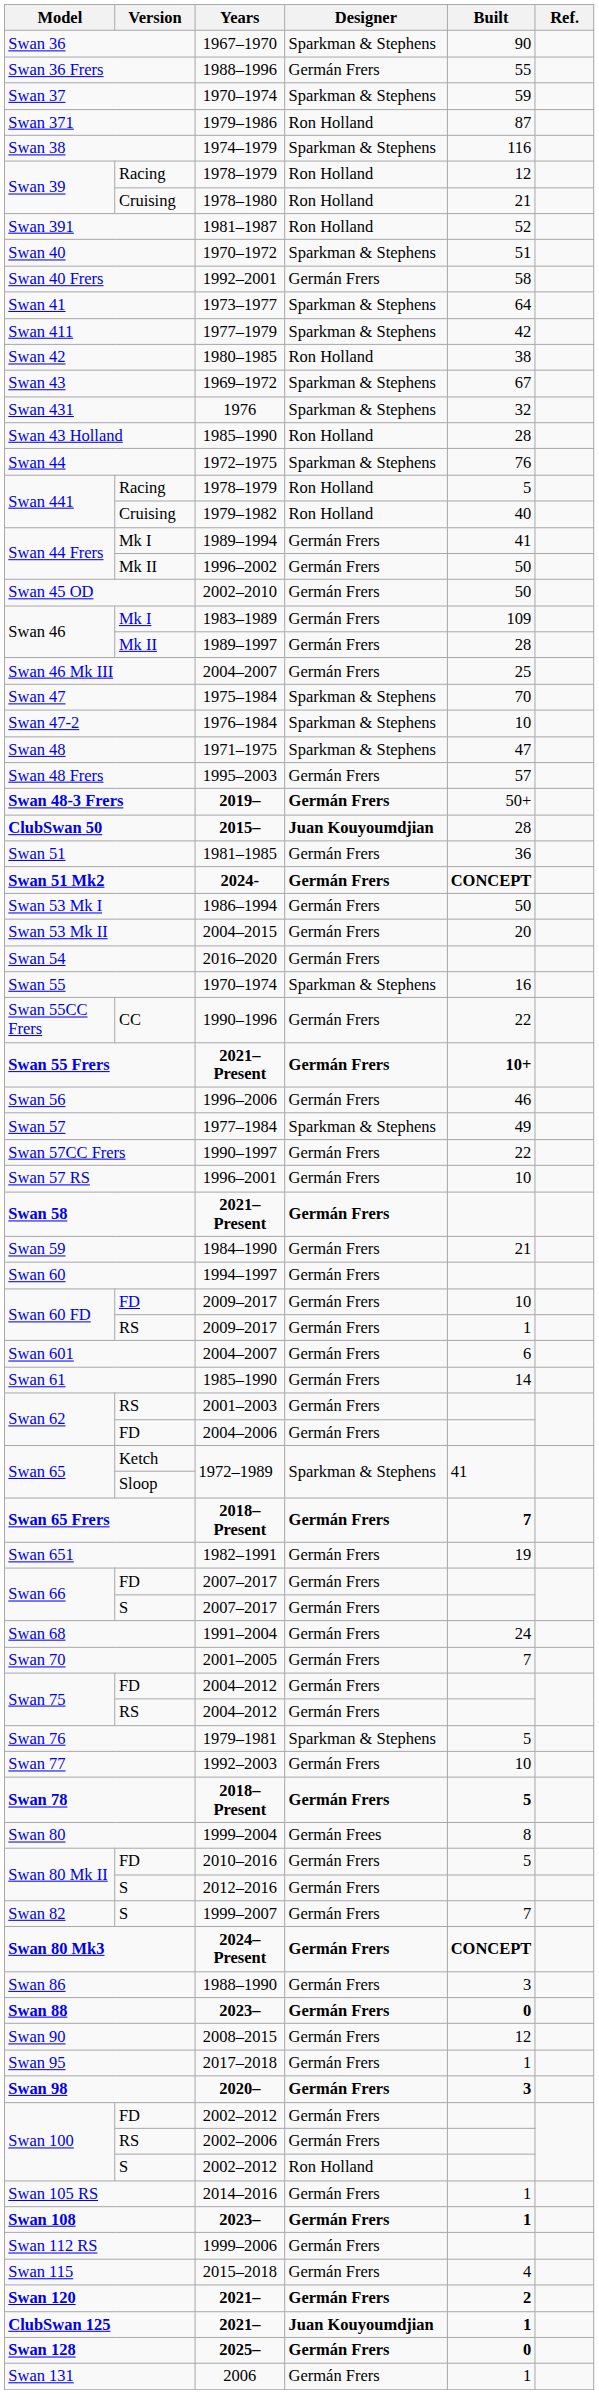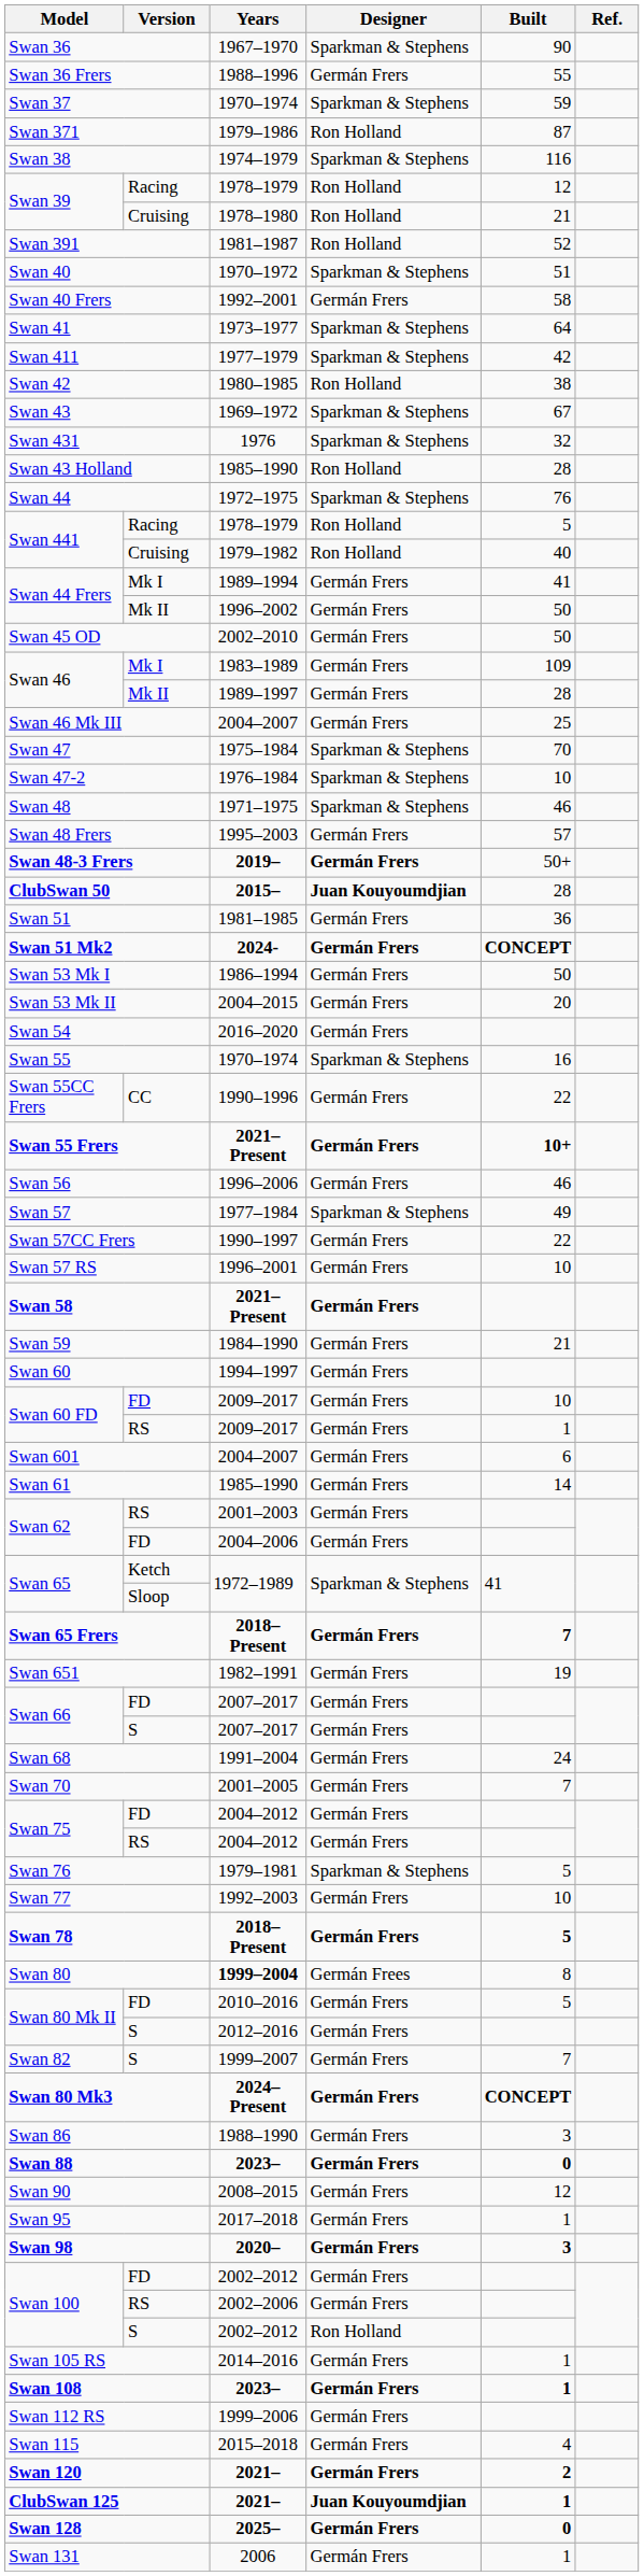Swan 48 | Built: 47 -> 46
Swan 80 | Years: normal -> bold
